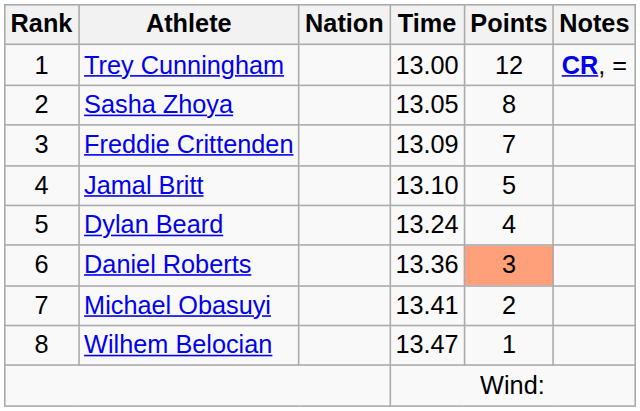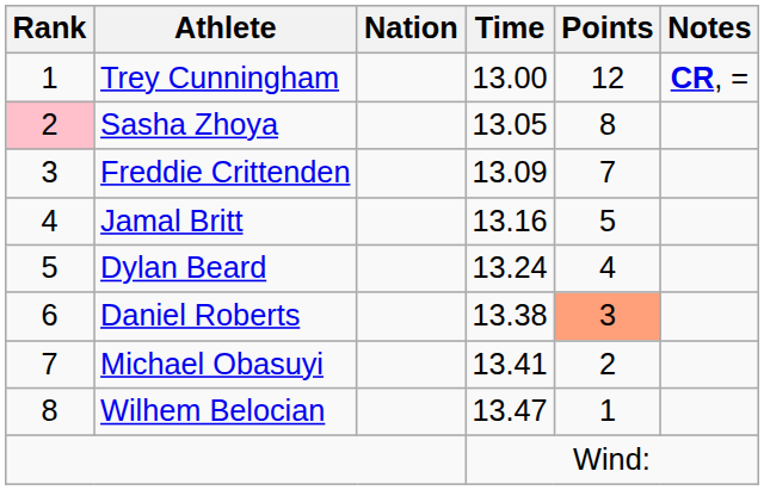Sasha Zhoya | Rank: no background -> pink background
Jamal Britt | Time: 13.10 -> 13.16
Daniel Roberts | Time: 13.36 -> 13.38
